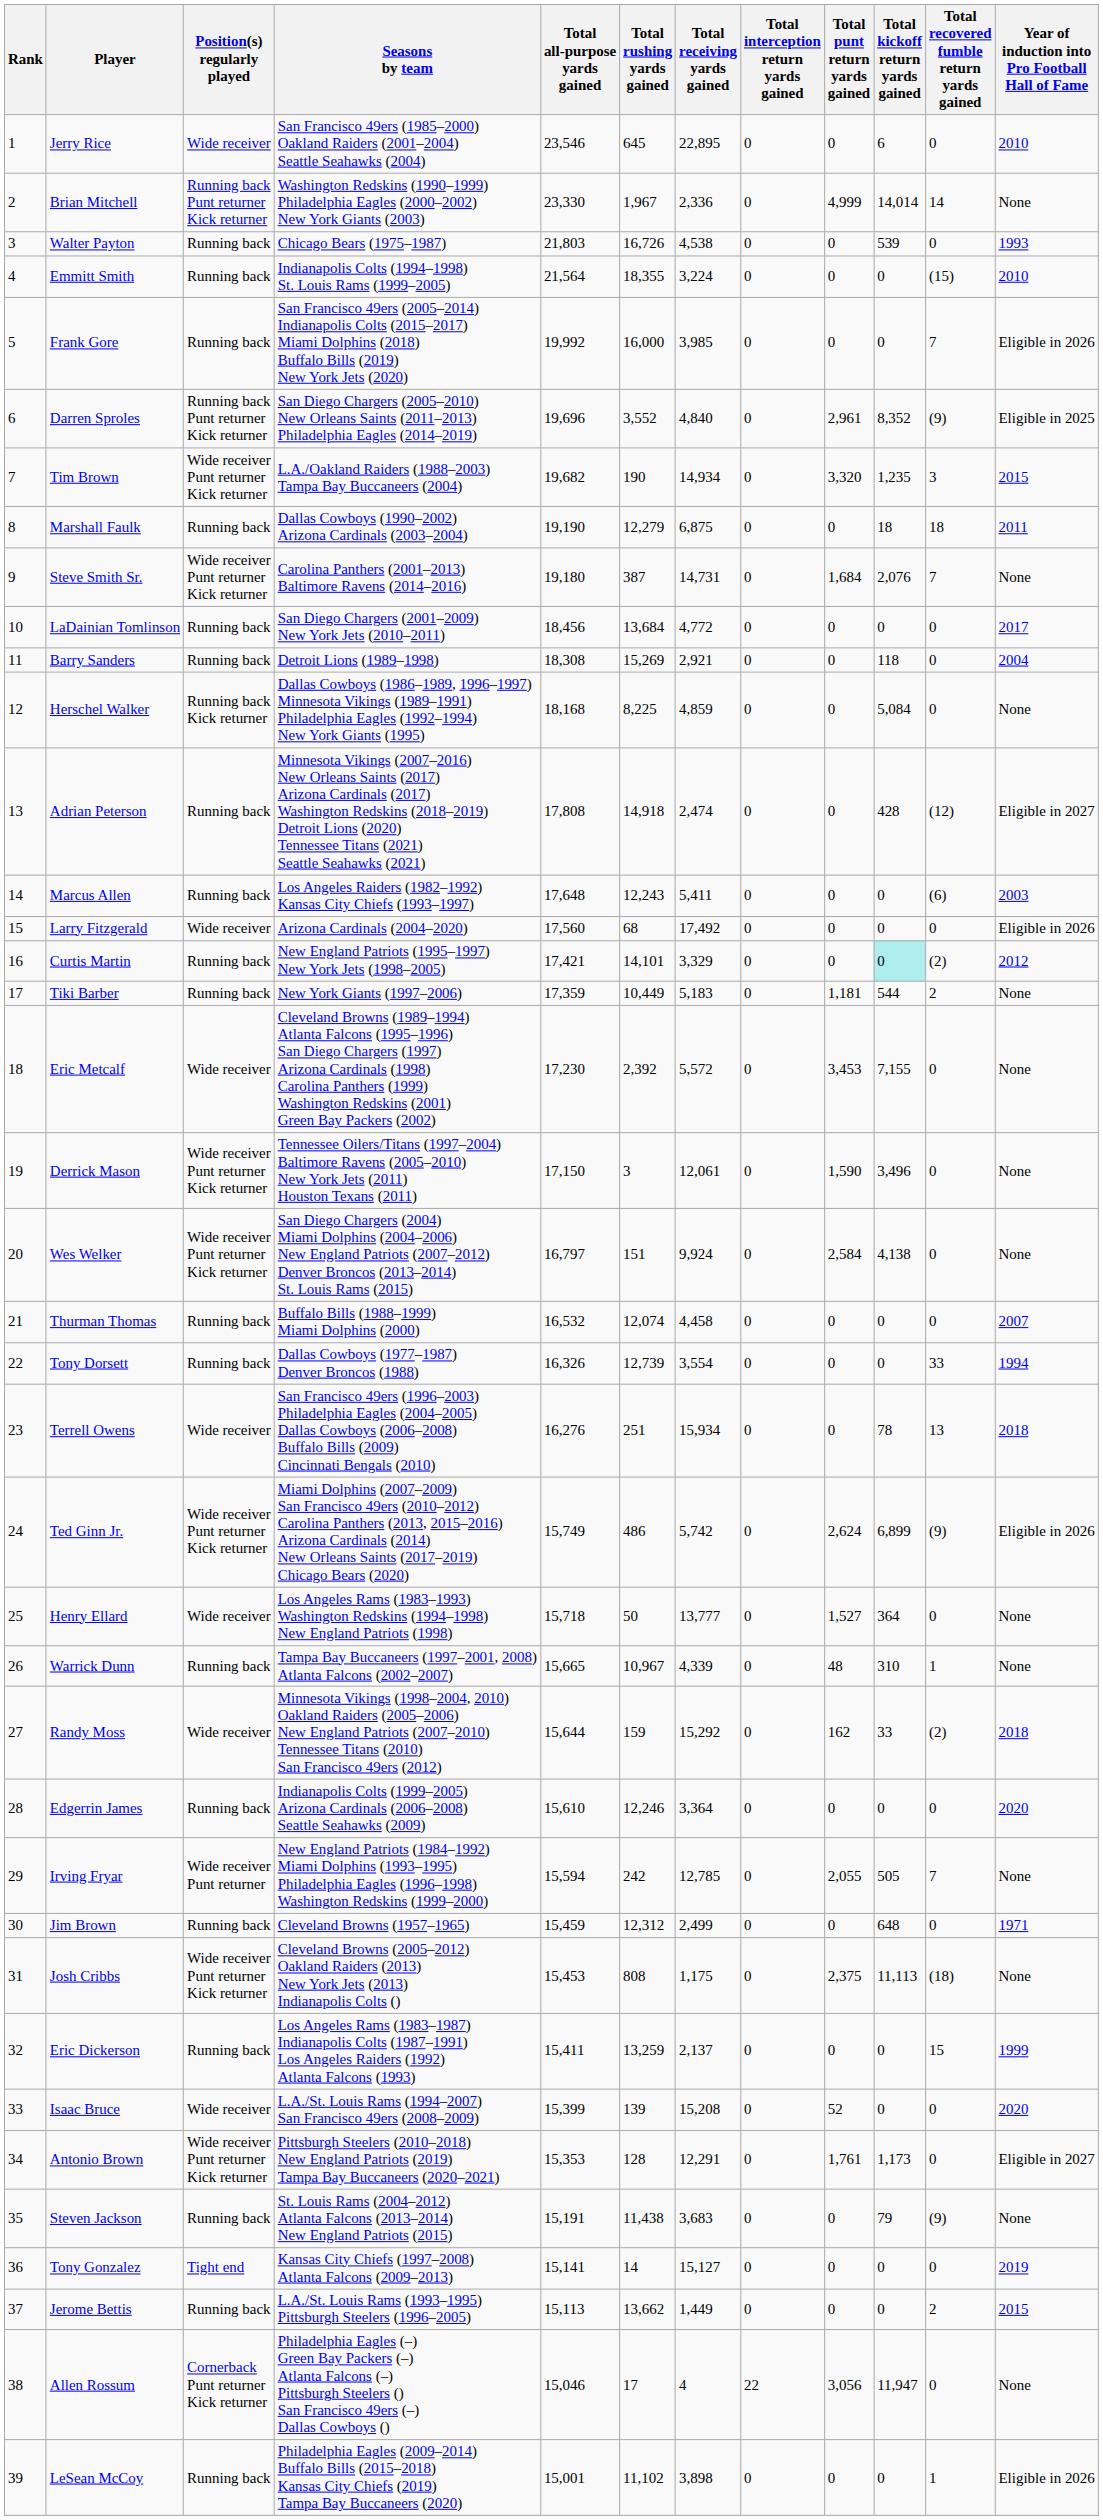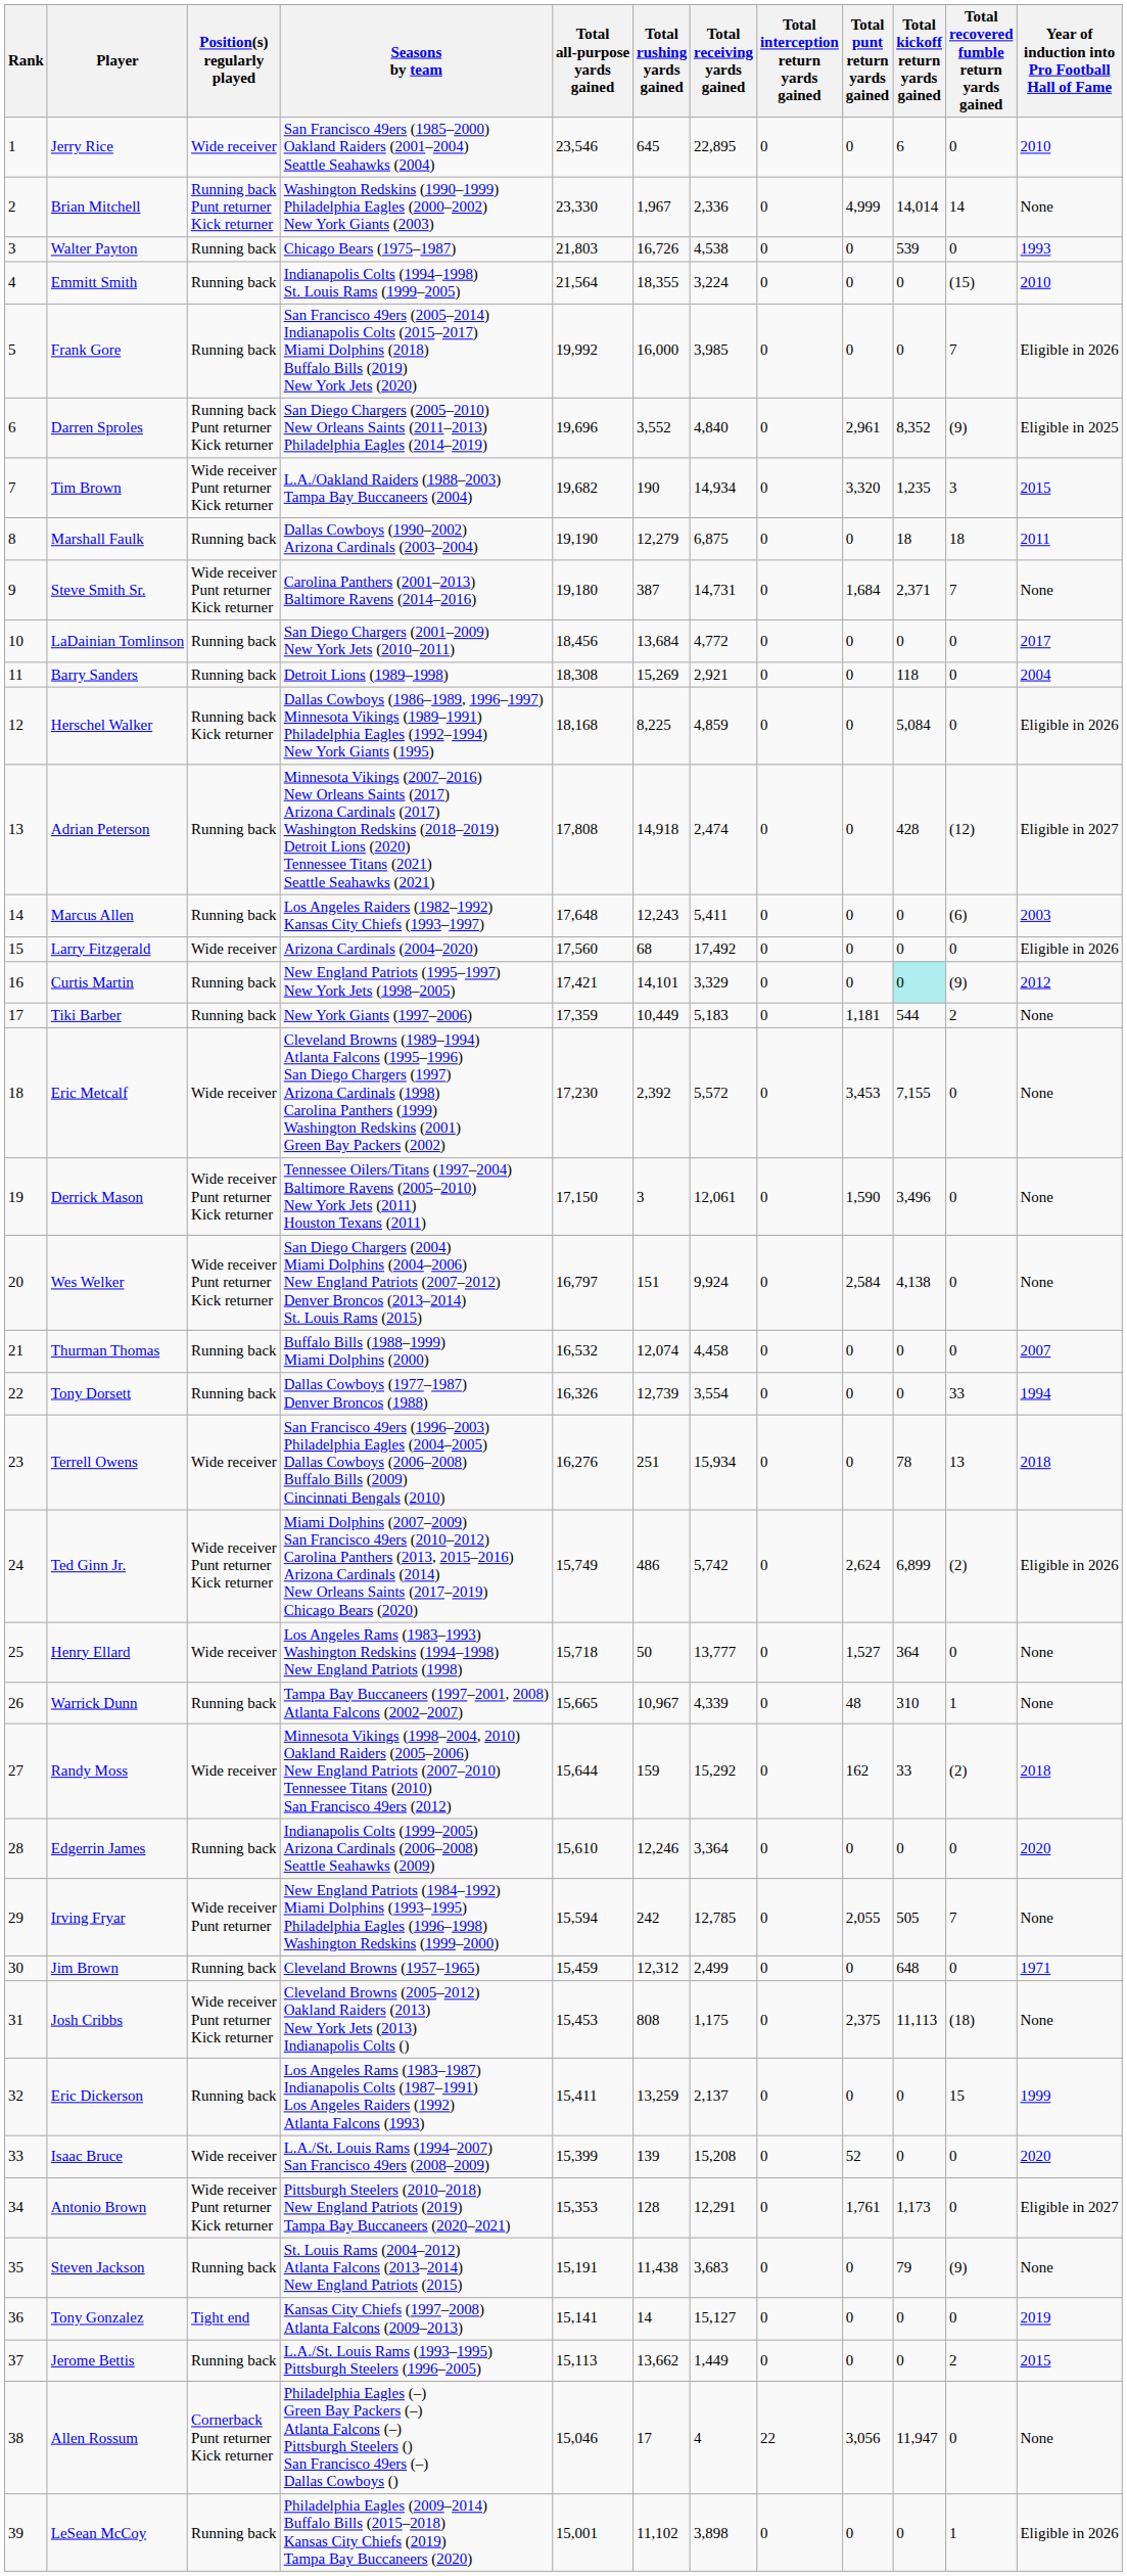Steve Smith Sr. | Total kickoff return yards gained: 2,076 -> 2,371
Herschel Walker | Year of induction into Pro Football Hall of Fame: None -> Eligible in 2026
Curtis Martin | Total recovered fumble return yards gained: (2) -> (9)
Ted Ginn Jr. | Total recovered fumble return yards gained: (9) -> (2)
